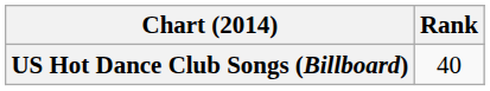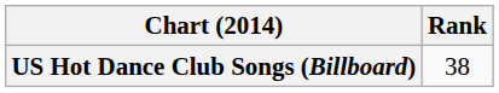US Hot Dance Club Songs (Billboard) | Rank: 40 -> 38
